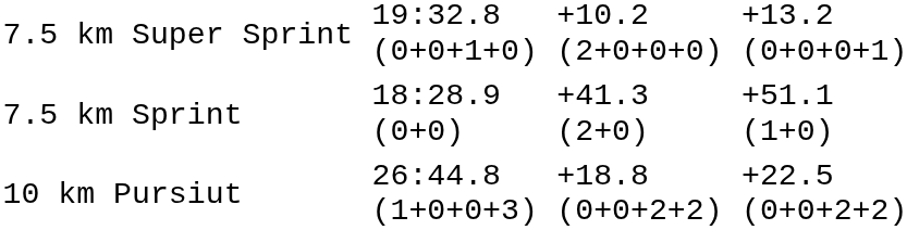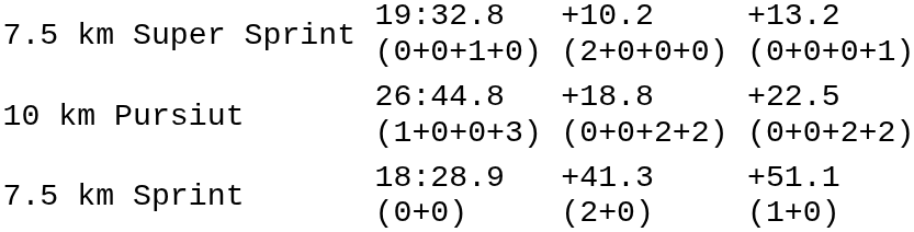rows swapped: 7.5 km Sprint <-> 10 km Pursiut
